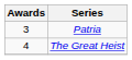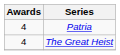Patria | Awards: 3 -> 4
